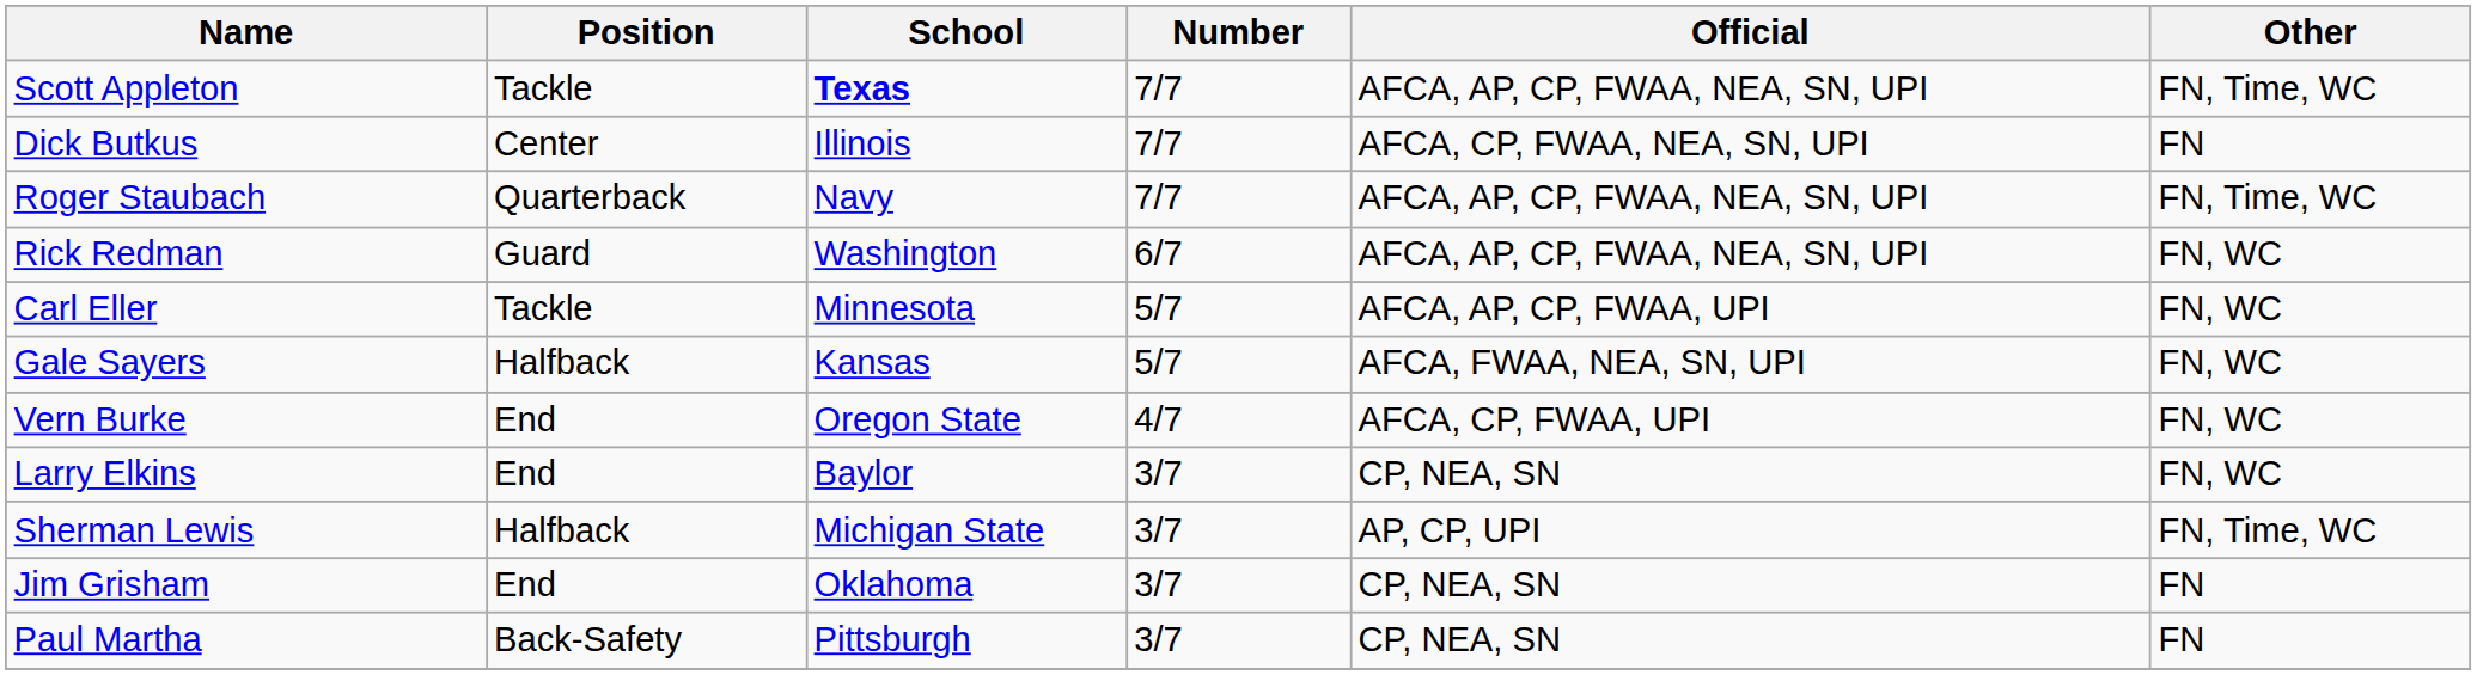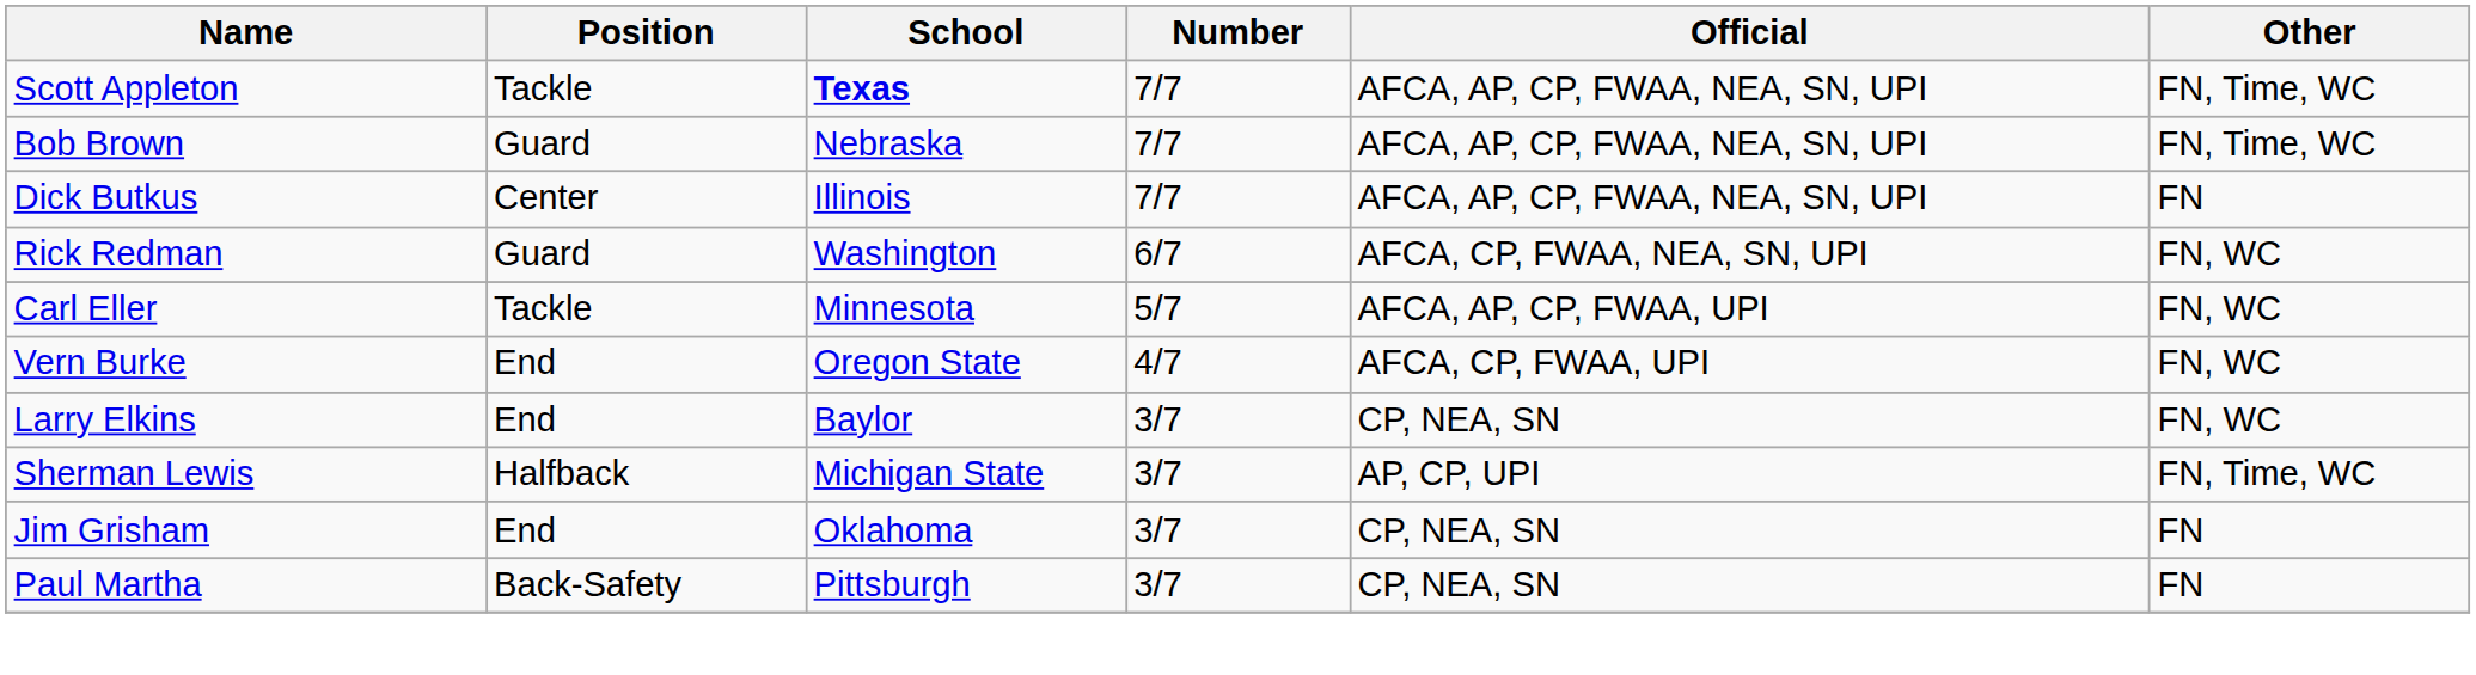+ row: Bob Brown | Guard | Nebraska | 7/7 | AFCA, AP, CP, FWAA, NEA, SN, UPI | FN, Time, WC
Dick Butkus | Official: AFCA, CP, FWAA, NEA, SN, UPI -> AFCA, AP, CP, FWAA, NEA, SN, UPI
- row: Roger Staubach | Quarterback | Navy | 7/7 | AFCA, AP, CP, FWAA, NEA, SN, UPI | FN, Time, WC
Rick Redman | Official: AFCA, AP, CP, FWAA, NEA, SN, UPI -> AFCA, CP, FWAA, NEA, SN, UPI
- row: Gale Sayers | Halfback | Kansas | 5/7 | AFCA, FWAA, NEA, SN, UPI | FN, WC
